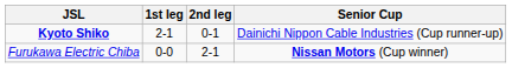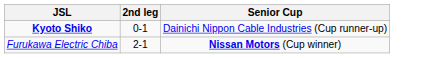- column: 1st leg | 2-1 | 0-0
